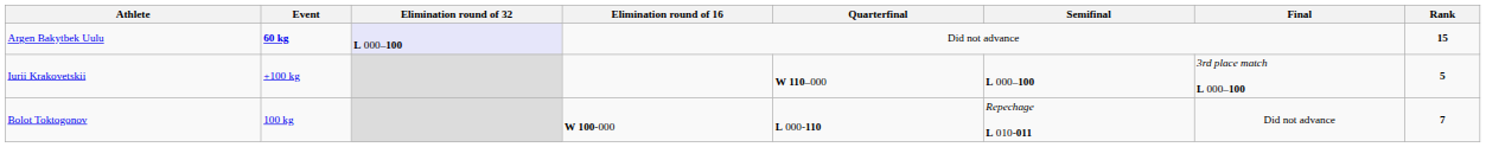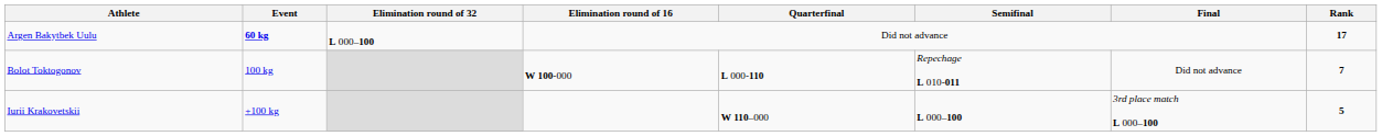Argen Bakytbek Uulu | Elimination round of 32: lavender background -> no background
Argen Bakytbek Uulu | Rank: 15 -> 17
rows swapped: Bolot Toktogonov <-> Iurii Krakovetskii
